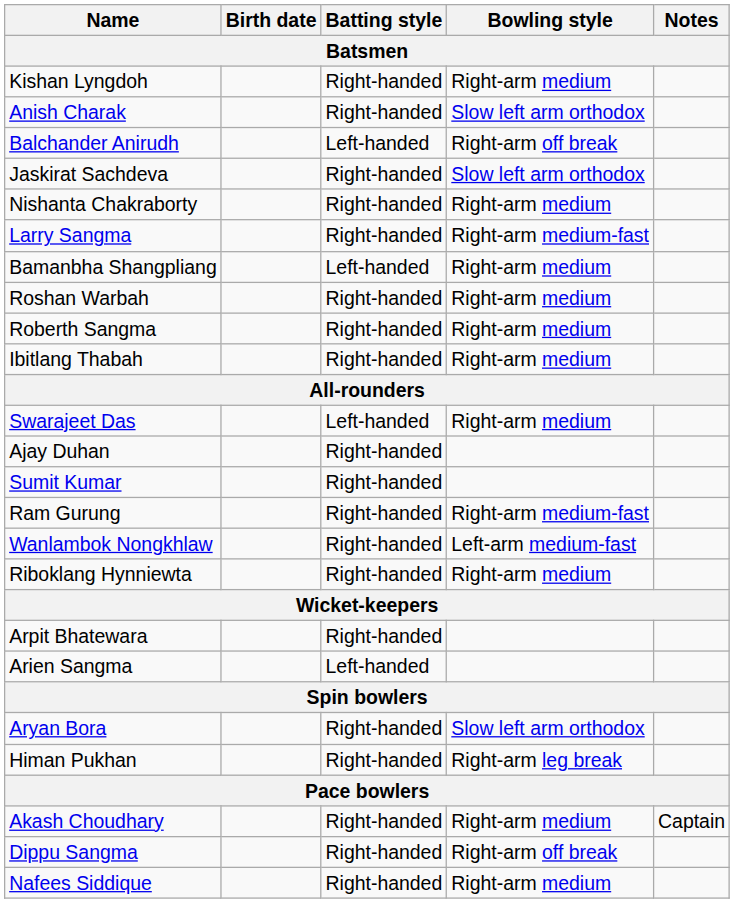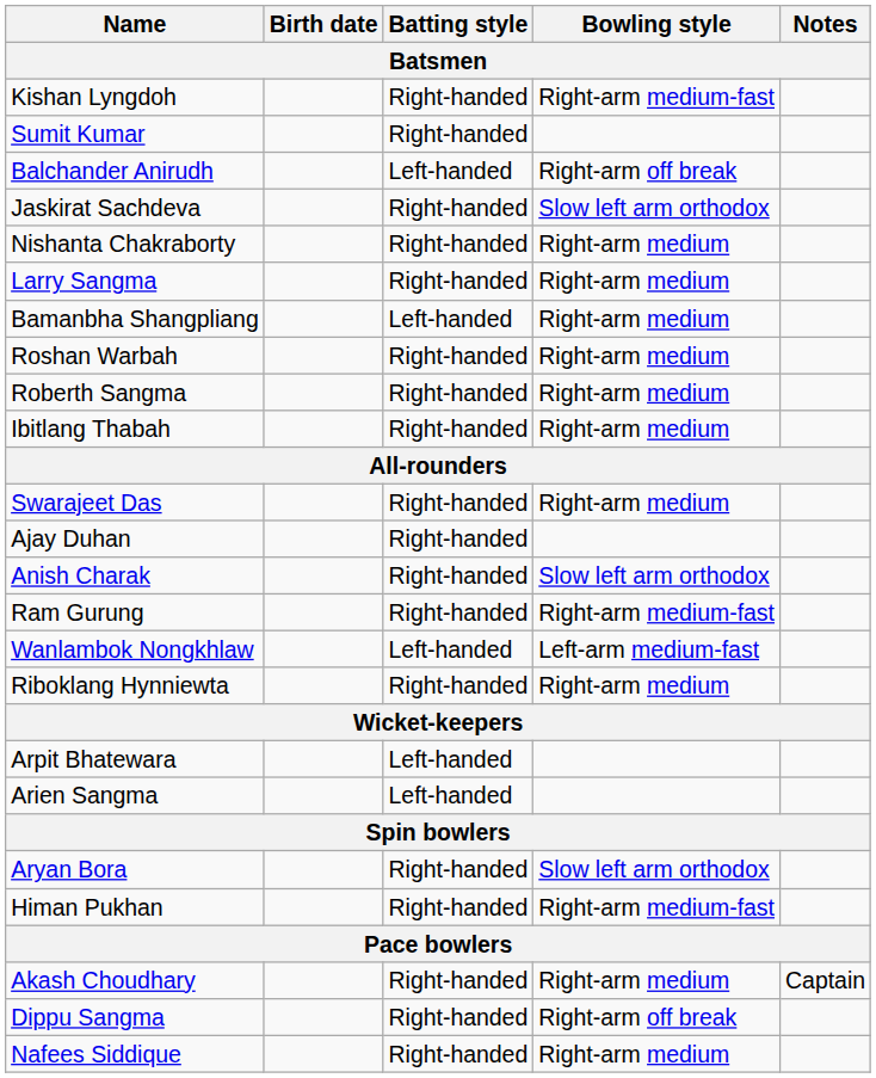Kishan Lyngdoh | Bowling style: Right-arm medium -> Right-arm medium-fast
rows swapped: Sumit Kumar <-> Anish Charak
Larry Sangma | Bowling style: Right-arm medium-fast -> Right-arm medium
Swarajeet Das | Batting style: Left-handed -> Right-handed
Wanlambok Nongkhlaw | Batting style: Right-handed -> Left-handed
Arpit Bhatewara | Batting style: Right-handed -> Left-handed
Himan Pukhan | Bowling style: Right-arm leg break -> Right-arm medium-fast
